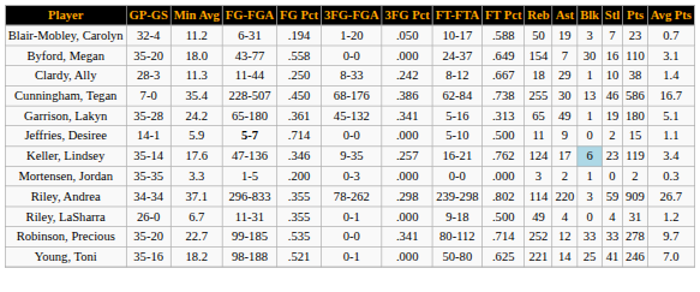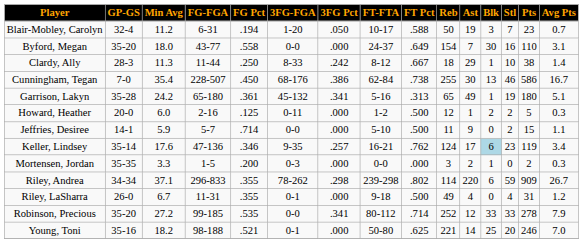+ row: Howard, Heather | 20-0 | 6.0 | 2-16 | .125 | 0-11 | .000 | 1-2 | .500 | 12 | 1 | 2 | 2 | 5 | 0.3
Jeffries, Desiree | FG-FGA: bold -> normal
Riley, Andrea | Blk: 3 -> 6
Robinson, Precious | Min Avg: 22.7 -> 27.2
Robinson, Precious | Avg Pts: 9.7 -> 7.9
Young, Toni | Stl: 41 -> 20
